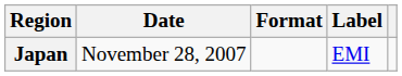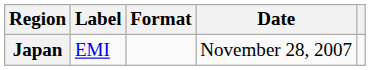columns swapped: Date <-> Label
